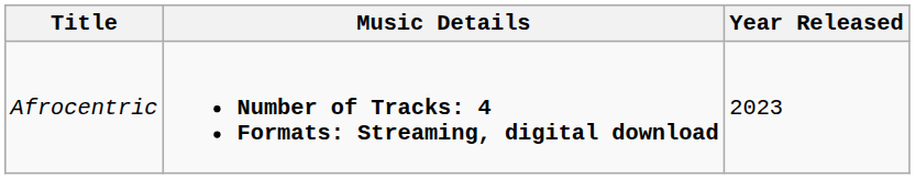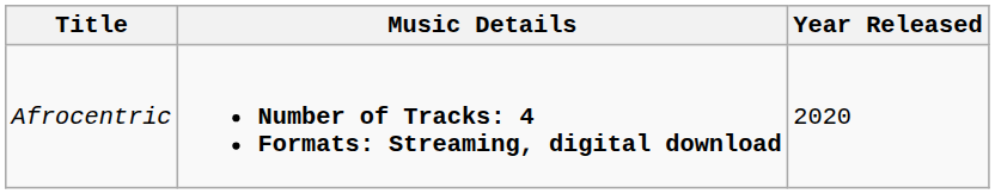Afrocentric | Year Released: 2023 -> 2020
